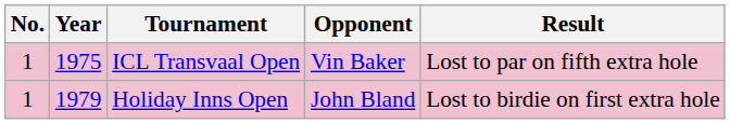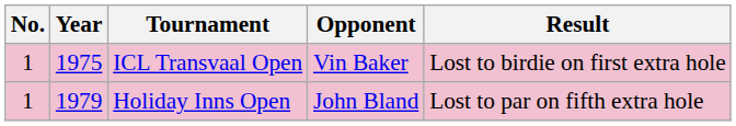ICL Transvaal Open | Result: Lost to par on fifth extra hole -> Lost to birdie on first extra hole
Holiday Inns Open | Result: Lost to birdie on first extra hole -> Lost to par on fifth extra hole
